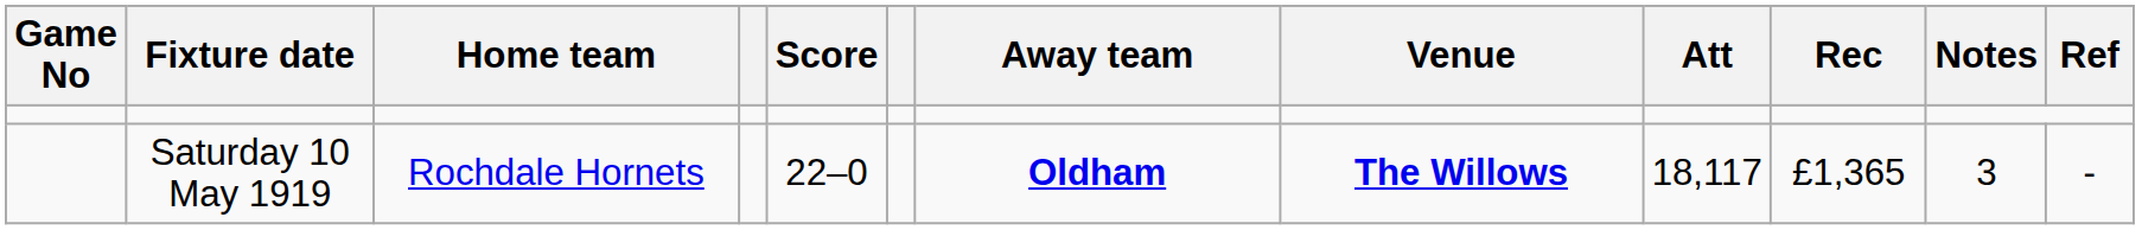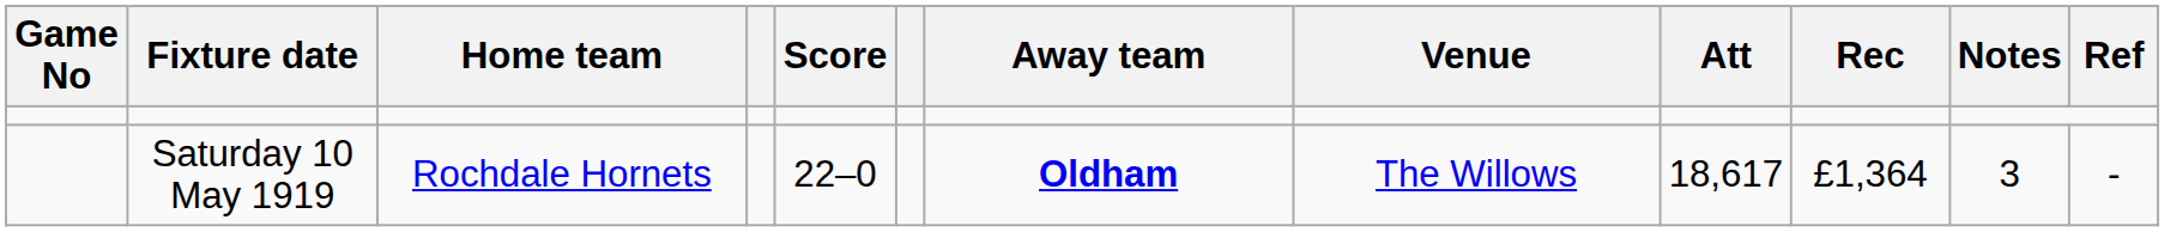Saturday 10 May 1919 | Venue: bold -> normal
Saturday 10 May 1919 | Att: 18,117 -> 18,617
Saturday 10 May 1919 | Rec: £1,365 -> £1,364
